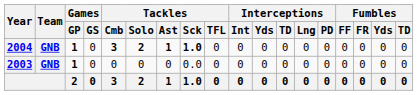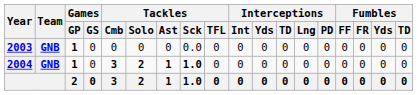rows swapped: 2003 <-> 2004
